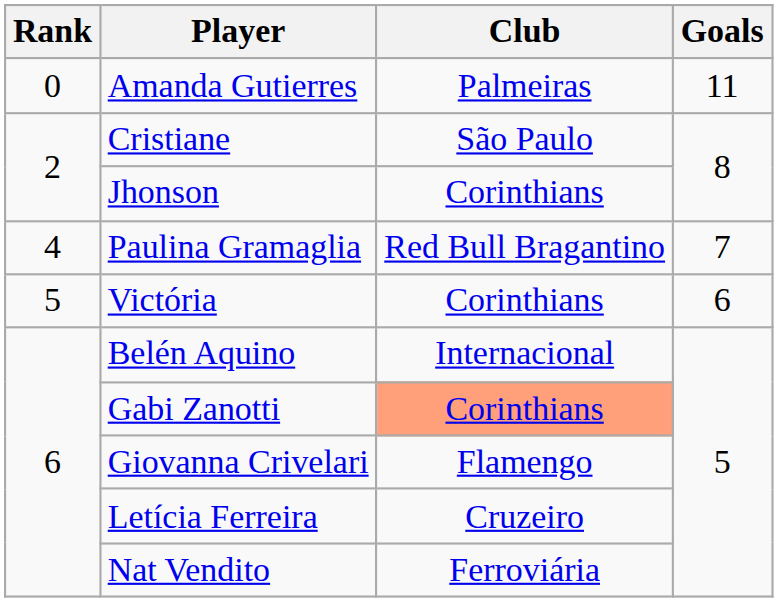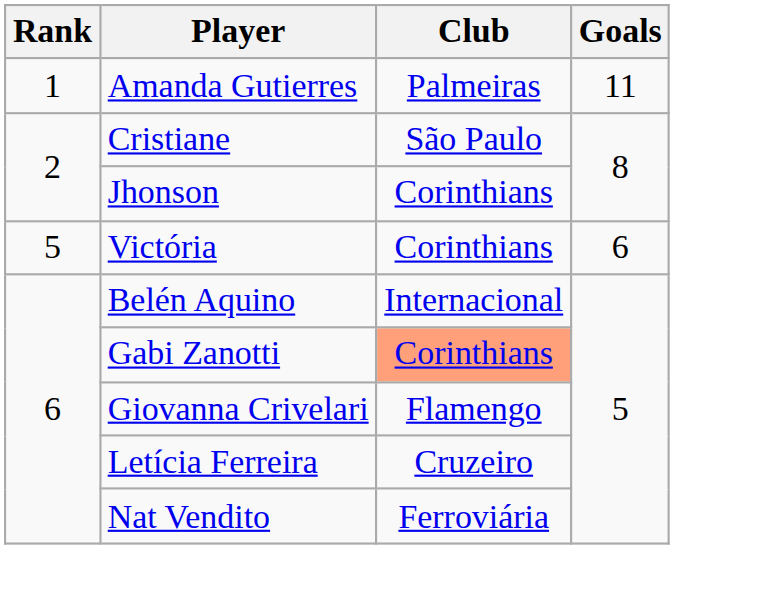Amanda Gutierres | Rank: 0 -> 1
- row: 4 | Paulina Gramaglia | Red Bull Bragantino | 7
